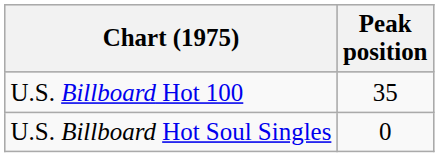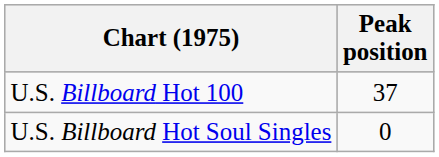U.S. Billboard Hot 100 | Peak position: 35 -> 37
